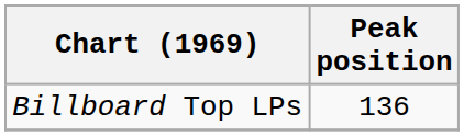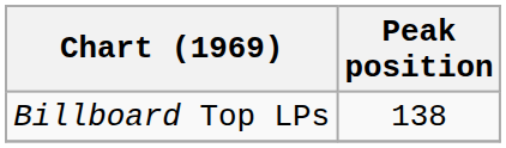Billboard Top LPs | Peak position: 136 -> 138
